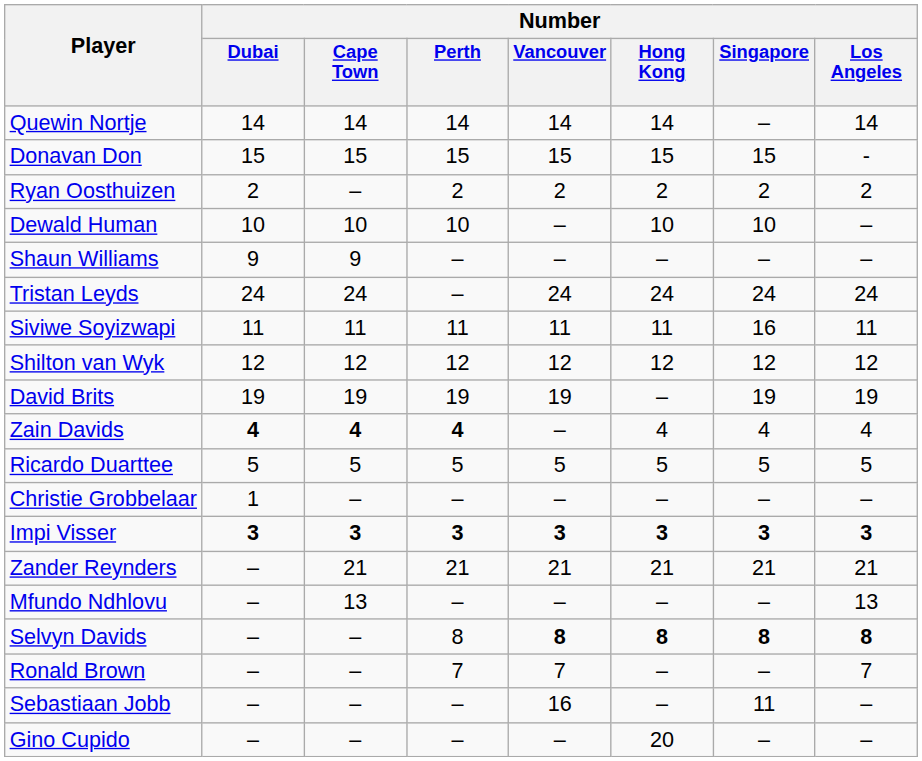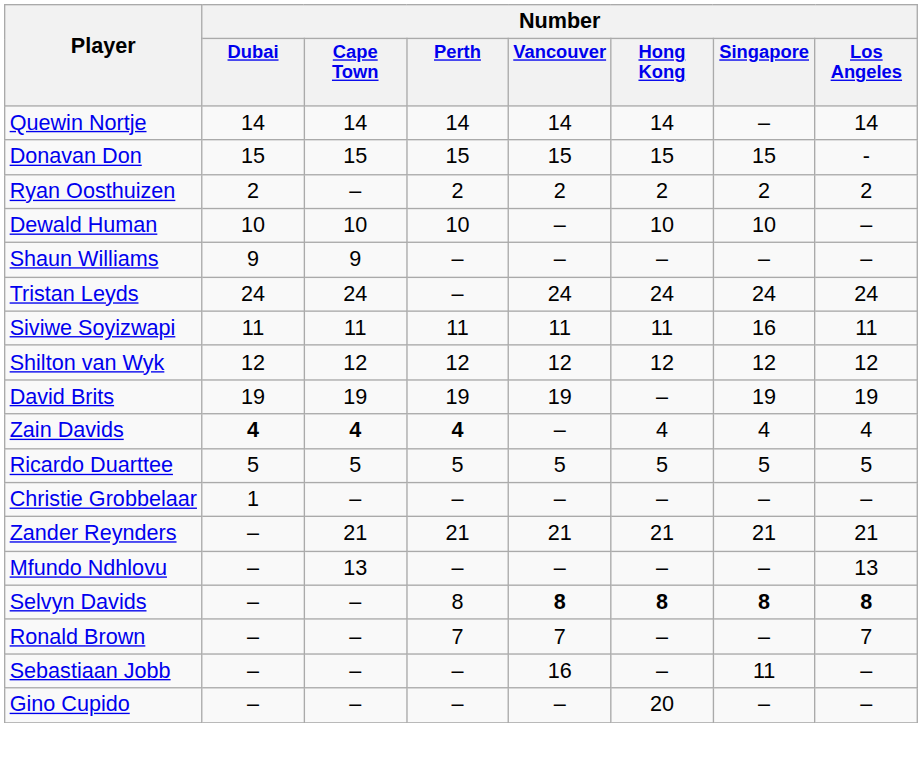- row: Impi Visser | 3 | 3 | 3 | 3 | 3 | 3 | 3
